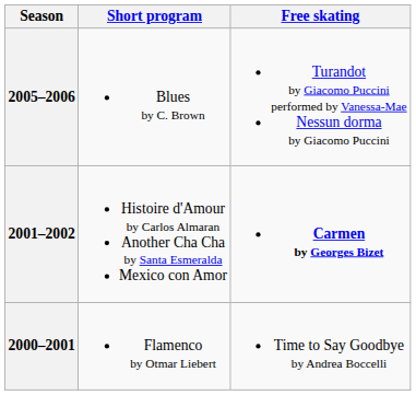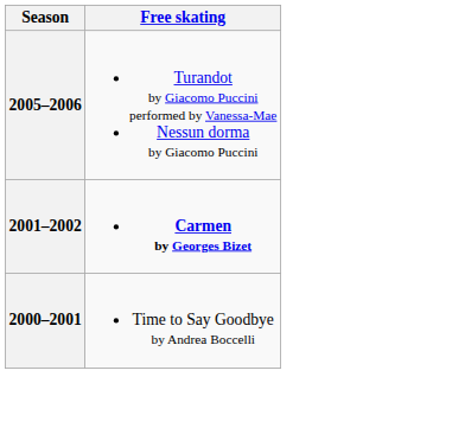- column: Short program | Blues by C. Brown | Histoire d'Amour by Carlos Almaran Another Cha Cha by Santa Esmeralda Mexico con Amor | Flamenco by Otmar Liebert
